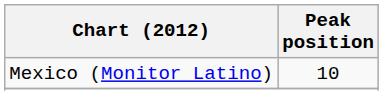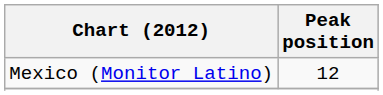Mexico (Monitor Latino) | Peak position: 10 -> 12
